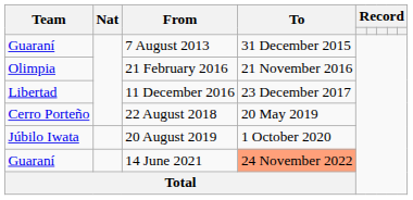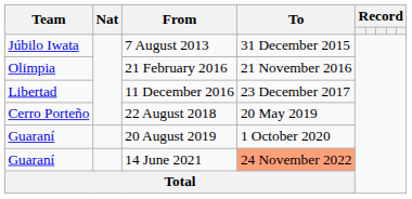7 August 2013 | Team: Guaraní -> Júbilo Iwata
20 August 2019 | Team: Júbilo Iwata -> Guaraní
